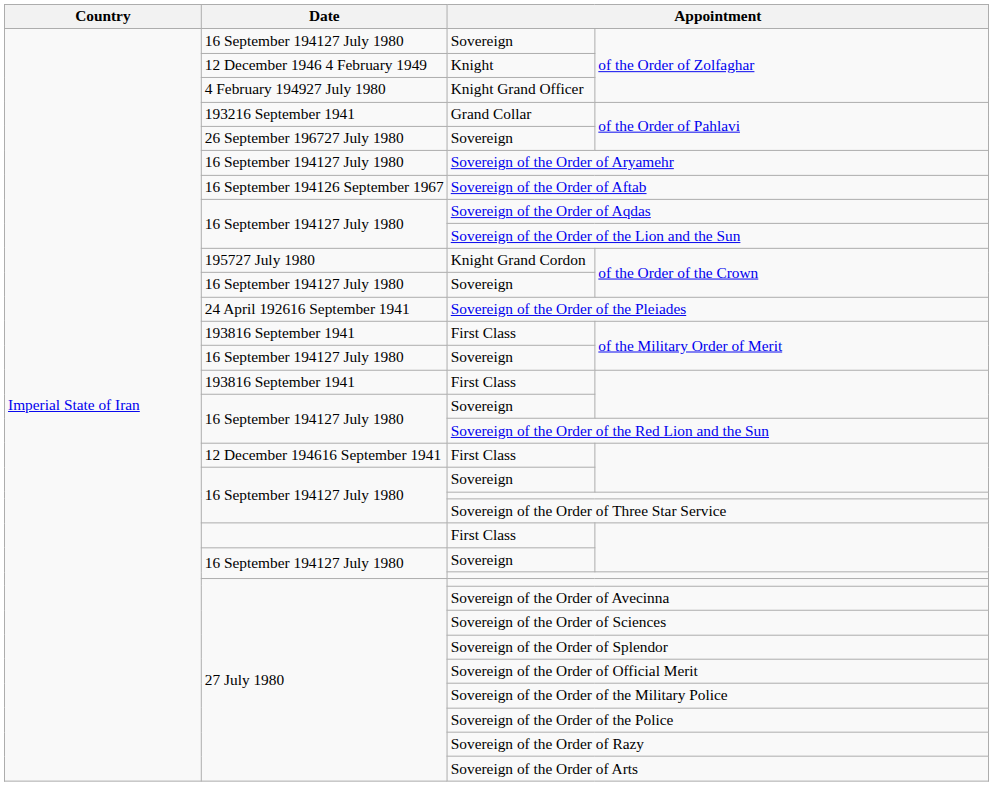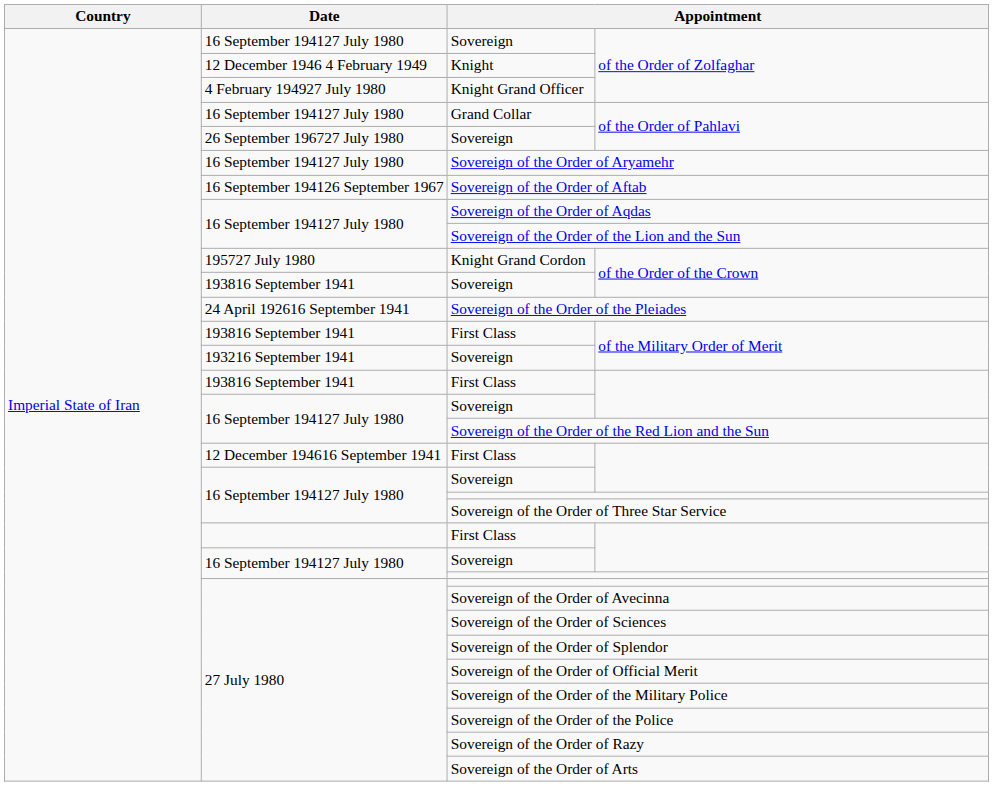Grand Collar | Date: 193216 September 1941 -> 16 September 194127 July 1980
Sovereign / of the Order of the Crown | Date: 16 September 194127 July 1980 -> 193816 September 1941
Sovereign / of the Military Order of Merit | Date: 16 September 194127 July 1980 -> 193216 September 1941
